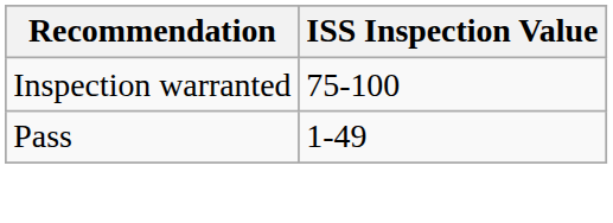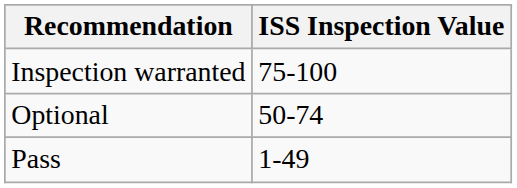+ row: Optional | 50-74
